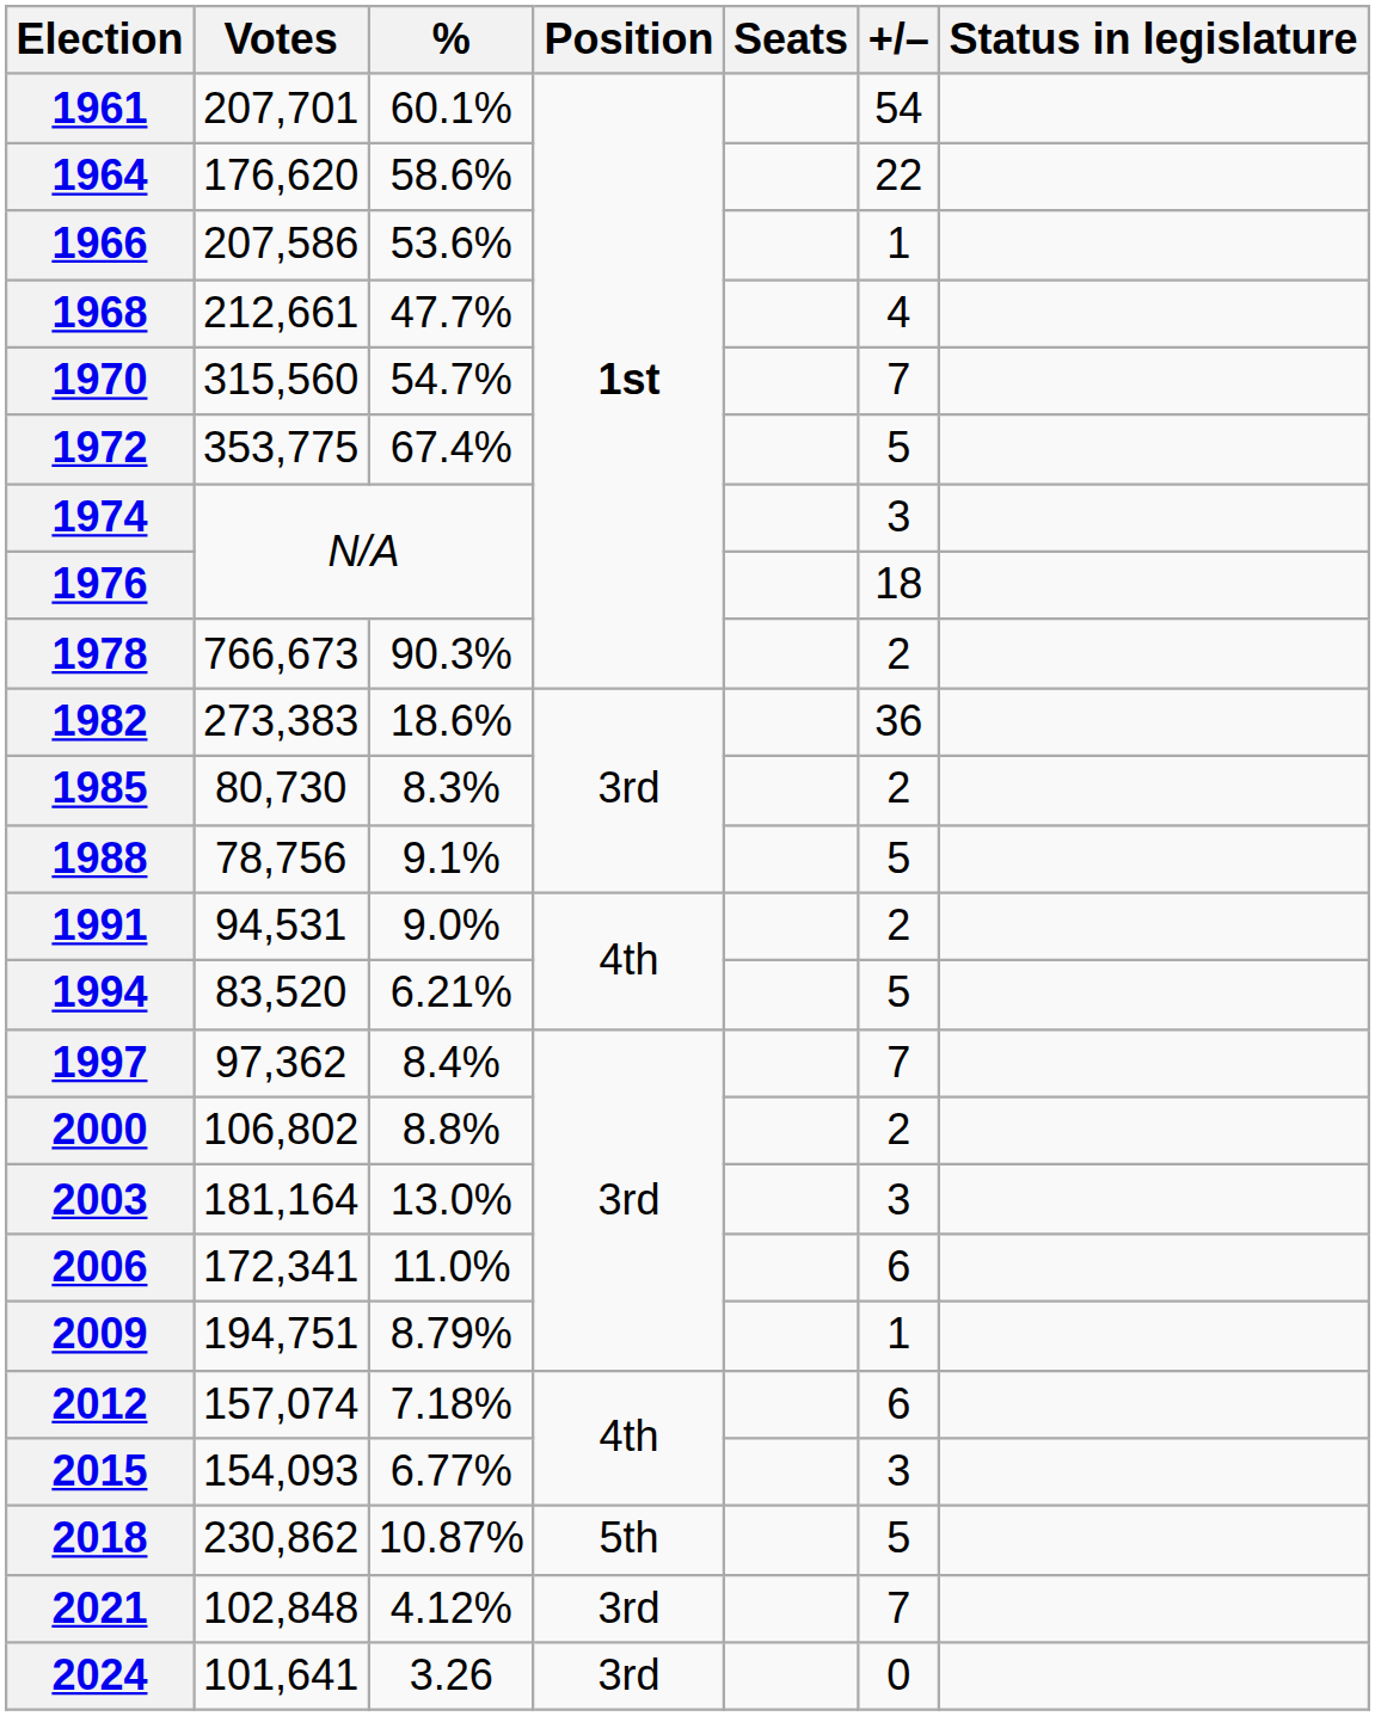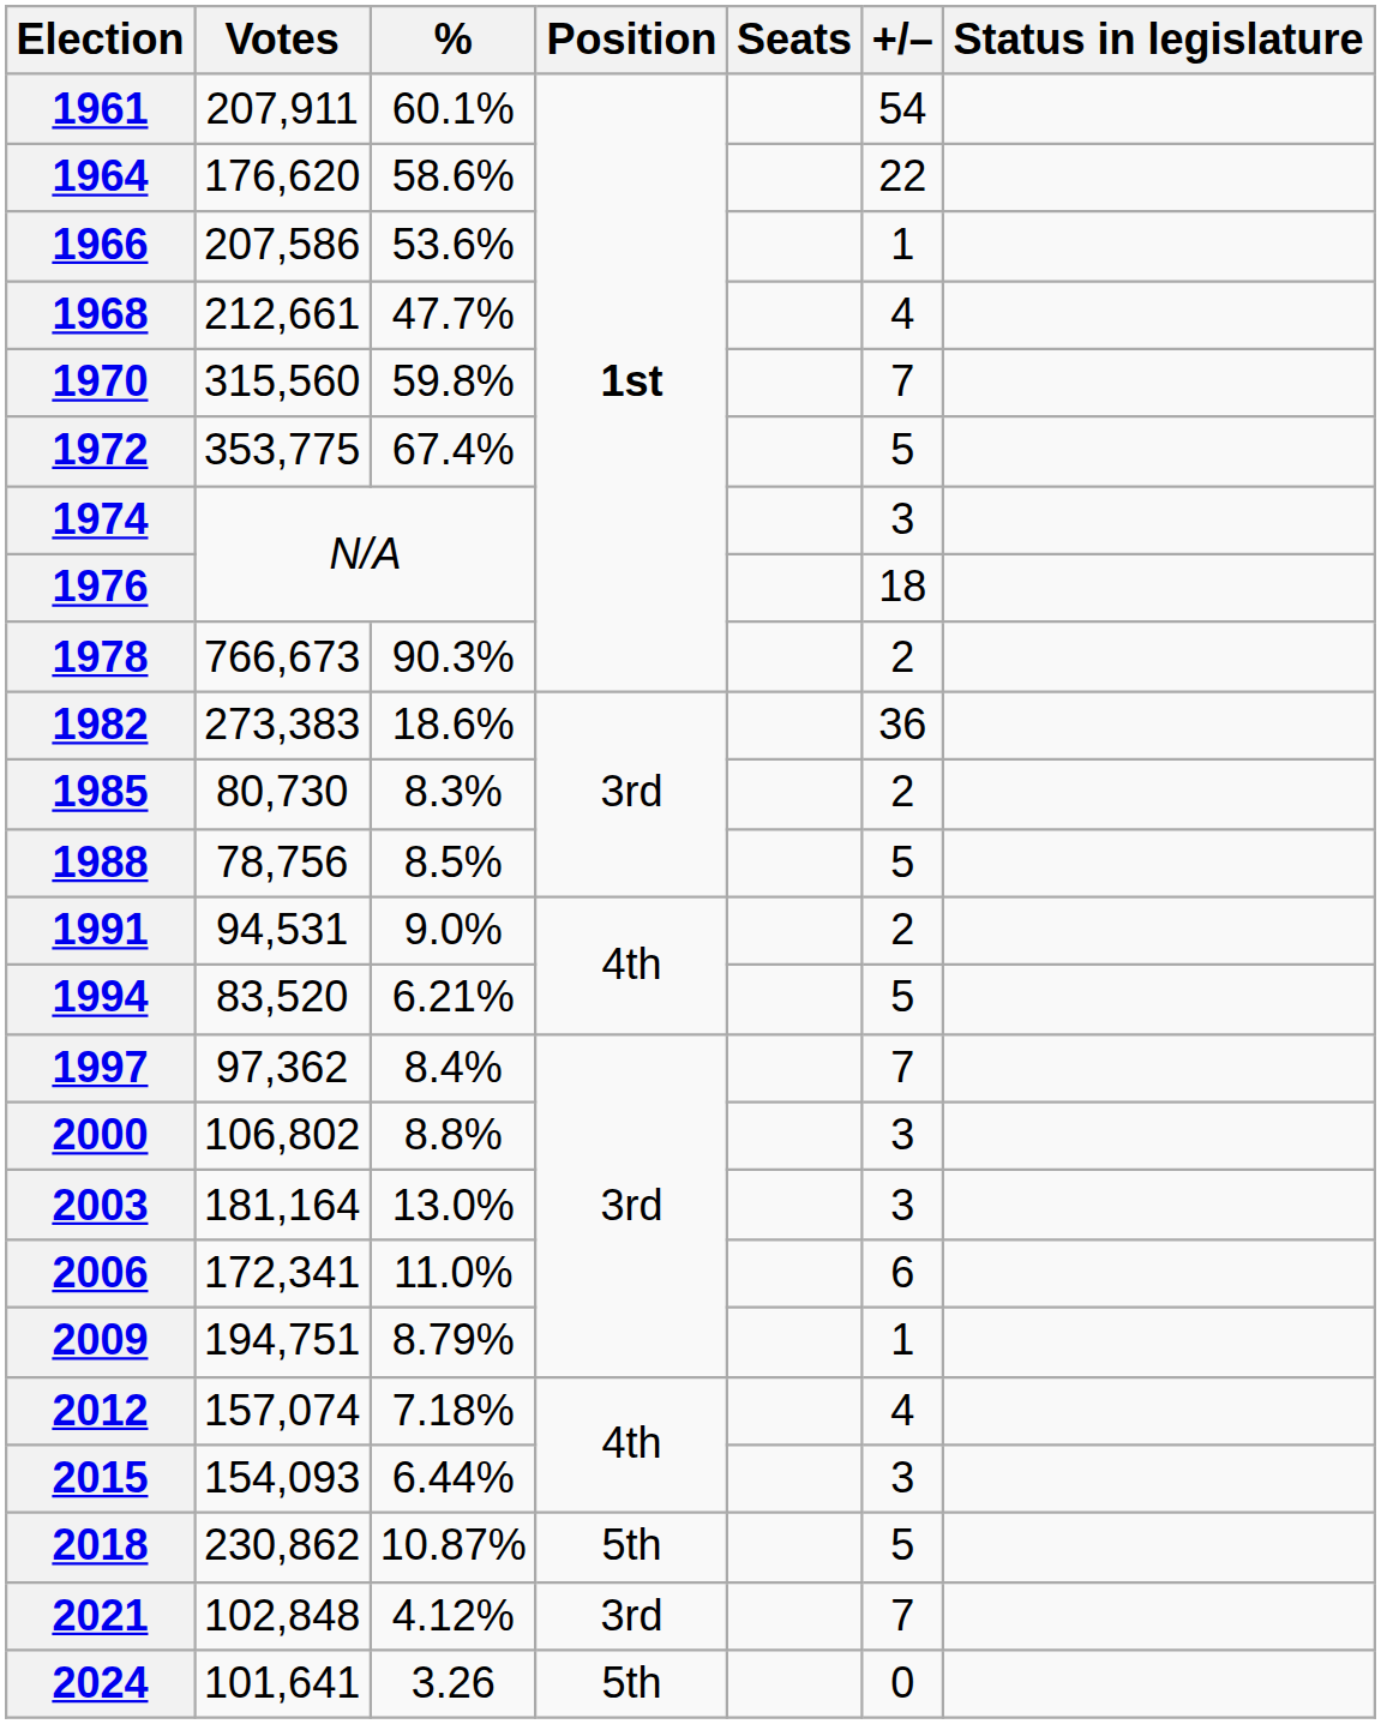1961 | Votes: 207,701 -> 207,911
1970 | %: 54.7% -> 59.8%
1988 | %: 9.1% -> 8.5%
2000 | +/–: 2 -> 3
2012 | +/–: 6 -> 4
2015 | %: 6.77% -> 6.44%
2024 | Position: 3rd -> 5th
